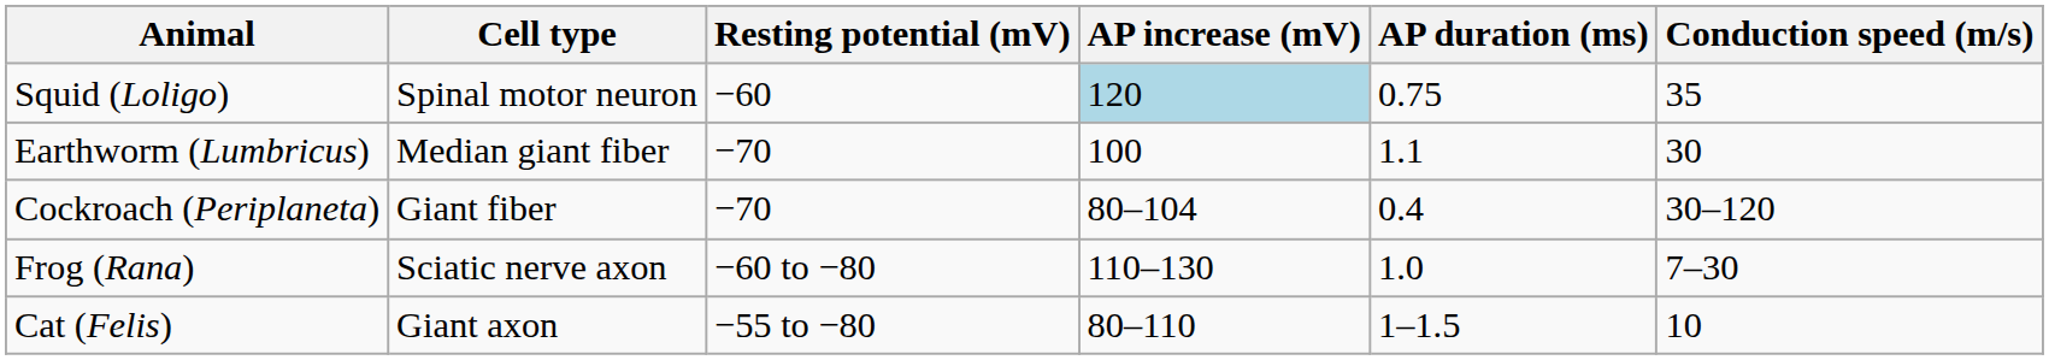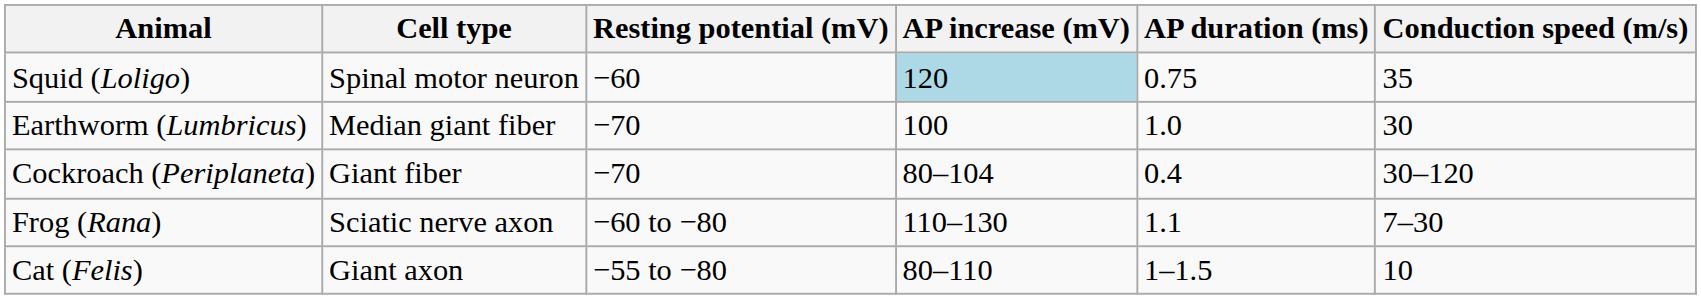Earthworm (Lumbricus) | AP duration (ms): 1.1 -> 1.0
Frog (Rana) | AP duration (ms): 1.0 -> 1.1
